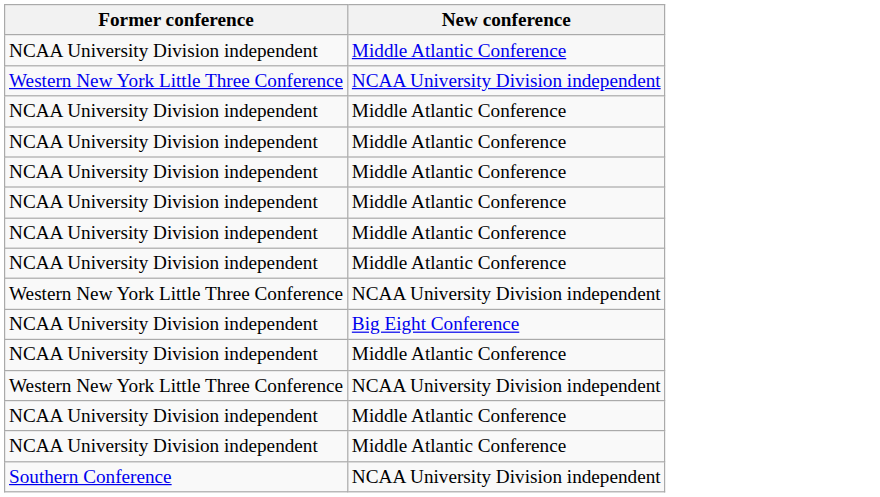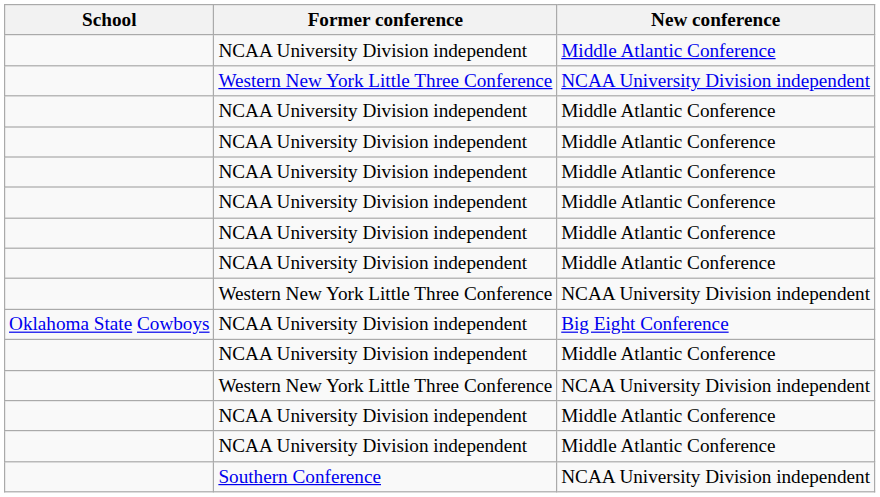+ column: School | Oklahoma State Cowboys
